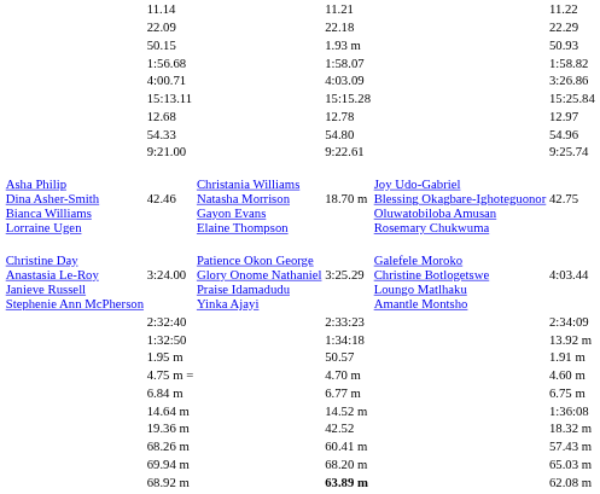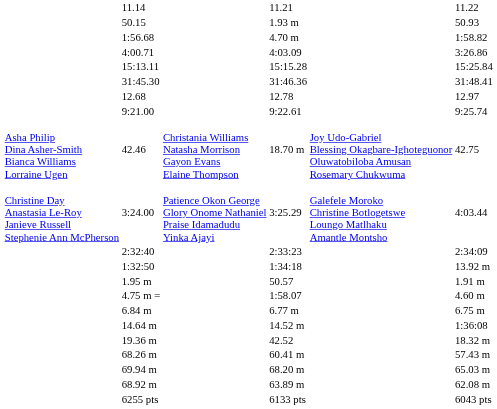- row: 22.09 | 22.18 | 22.29
1:56.68 | column 5: 1:58.07 -> 4.70 m
+ row: 31:45.30 | 31:46.36 | 31:48.41
- row: 54.33 | 54.80 | 54.96
4.75 m = | column 5: 4.70 m -> 1:58.07
68.92 m | column 5: bold -> normal
+ row: 6255 pts | 6133 pts | 6043 pts
